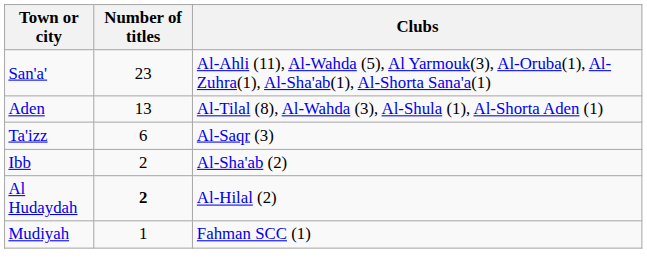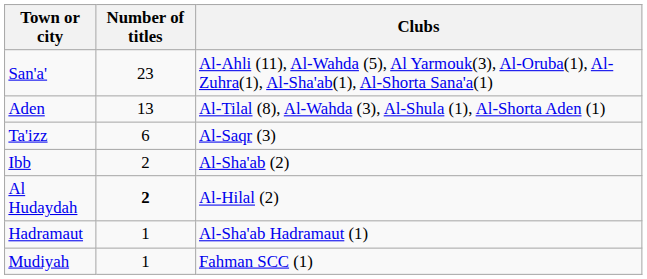+ row: Hadramaut | 1 | Al-Sha'ab Hadramaut (1)
